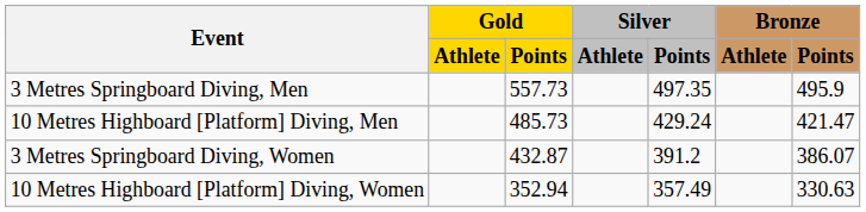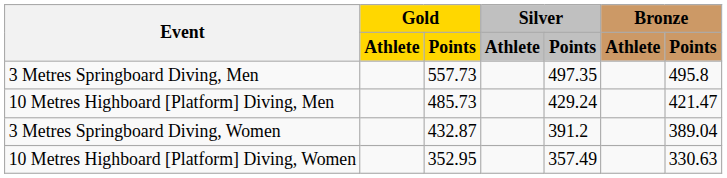3 Metres Springboard Diving, Men | Bronze / Points: 495.9 -> 495.8
3 Metres Springboard Diving, Women | Bronze / Points: 386.07 -> 389.04
10 Metres Highboard [Platform] Diving, Women | Gold / Points: 352.94 -> 352.95
